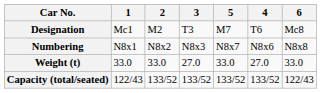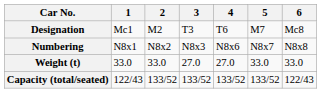columns swapped: 4 <-> 5
